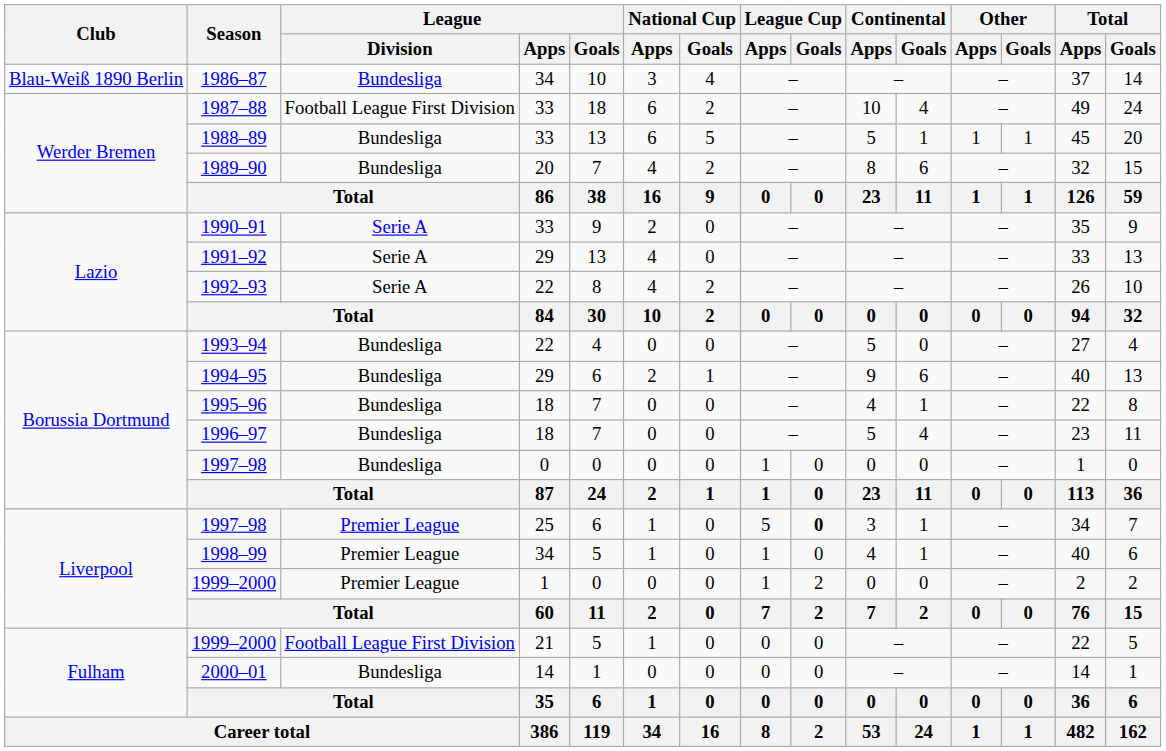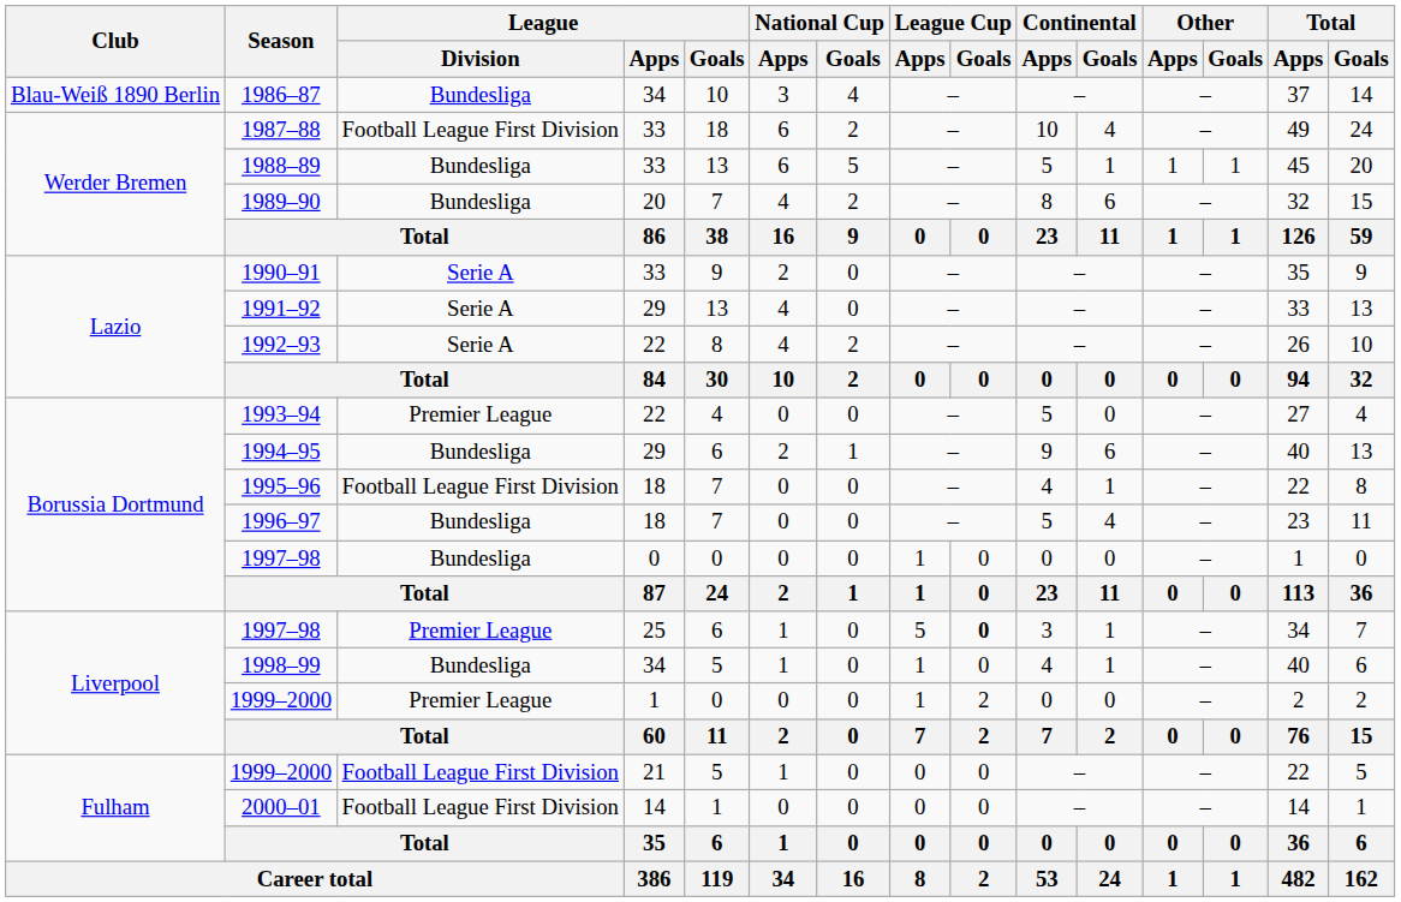1993–94 | League / Division: Bundesliga -> Premier League
1995–96 | League / Division: Bundesliga -> Football League First Division
1998–99 | League / Division: Premier League -> Bundesliga
2000–01 | League / Division: Bundesliga -> Football League First Division
